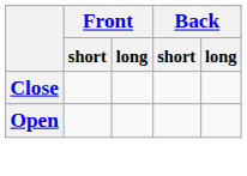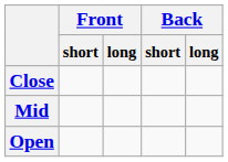+ row: Mid
